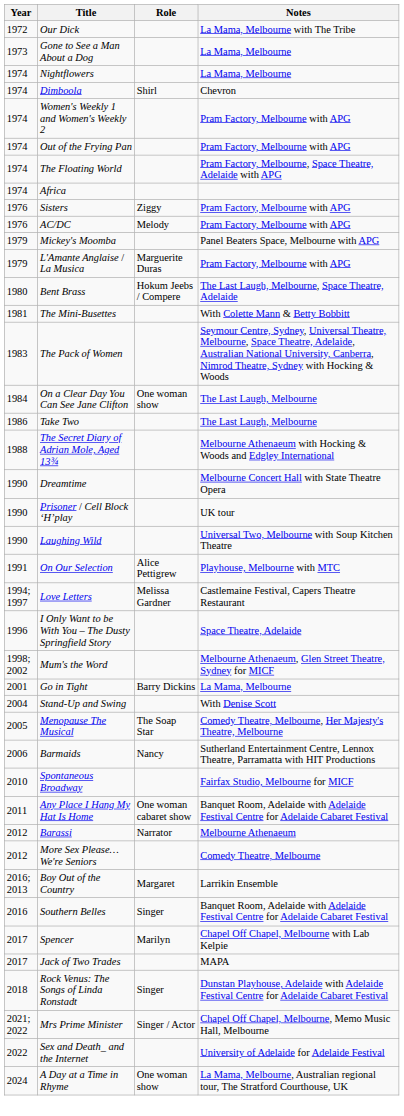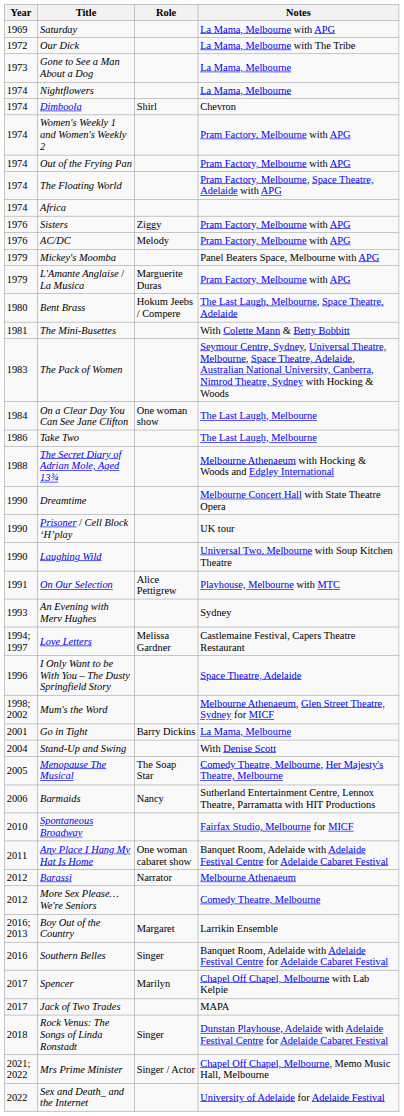+ row: 1969 | Saturday | La Mama, Melbourne with APG
+ row: 1993 | An Evening with Merv Hughes | Sydney
- row: 2024 | A Day at a Time in Rhyme | One woman show | La Mama, Melbourne, Australian regional tour, The Stratford Courthouse, UK
